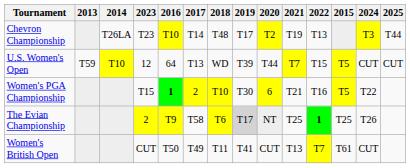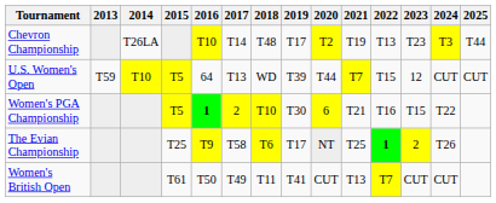columns swapped: 2015 <-> 2023
The Evian Championship | 2019: lightgrey background -> no background
